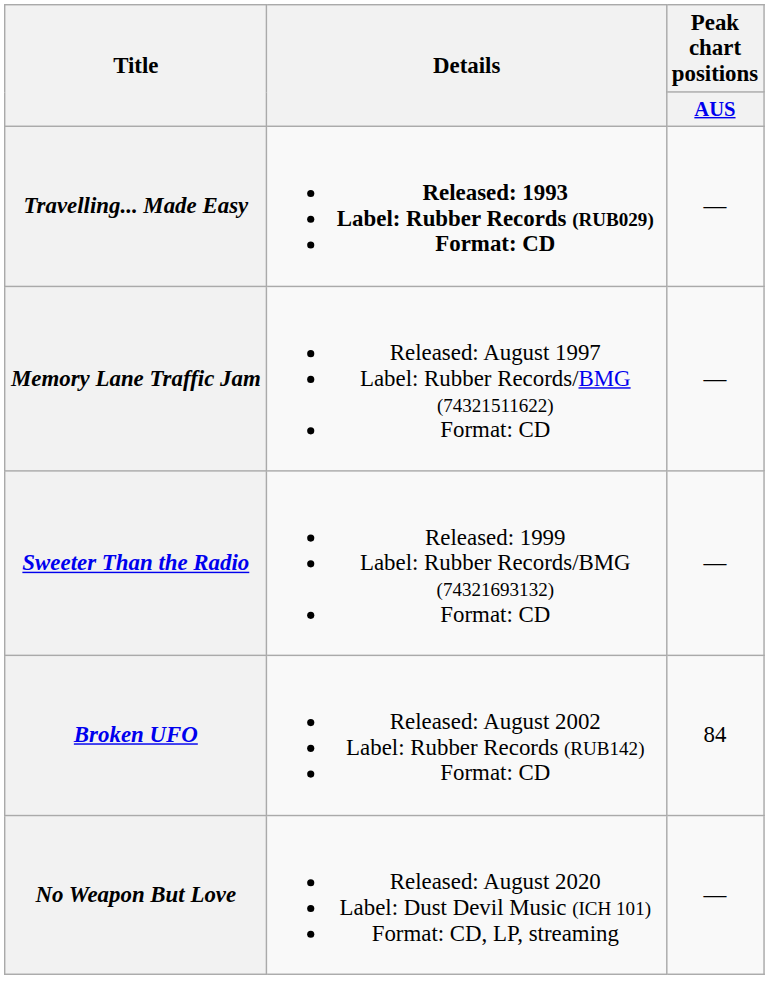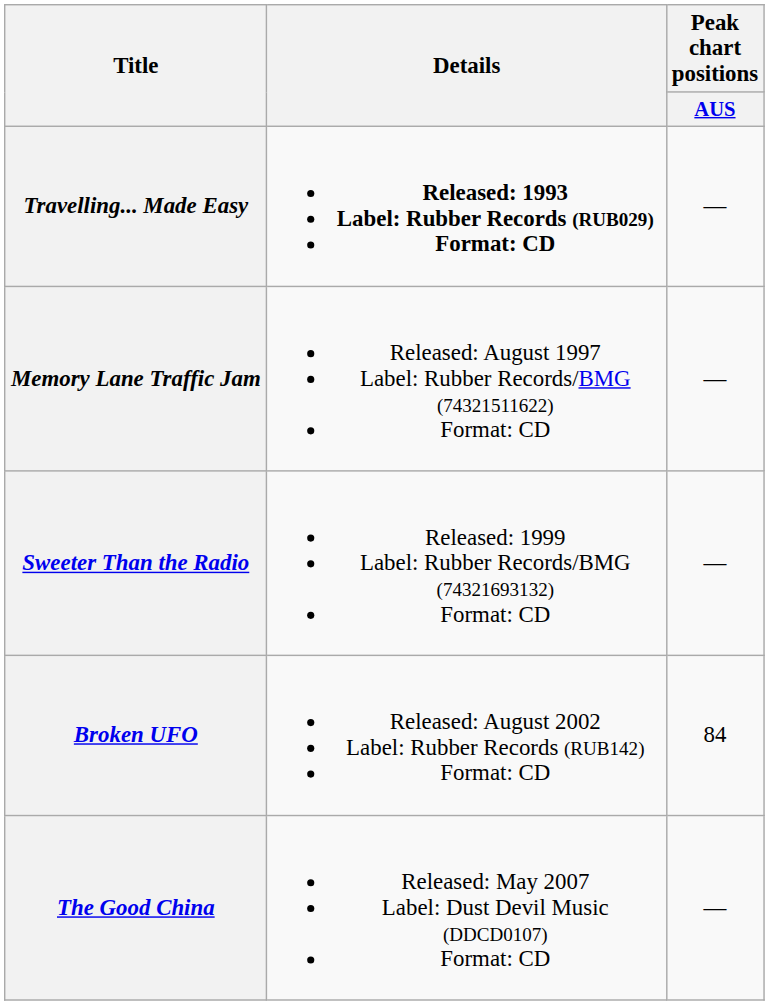+ row: The Good China | Released: May 2007 Label: Dust Devil Music (DDCD0107) Format: CD | —
- row: No Weapon But Love | Released: August 2020 Label: Dust Devil Music (ICH 101) Format: CD, LP, streaming | —
